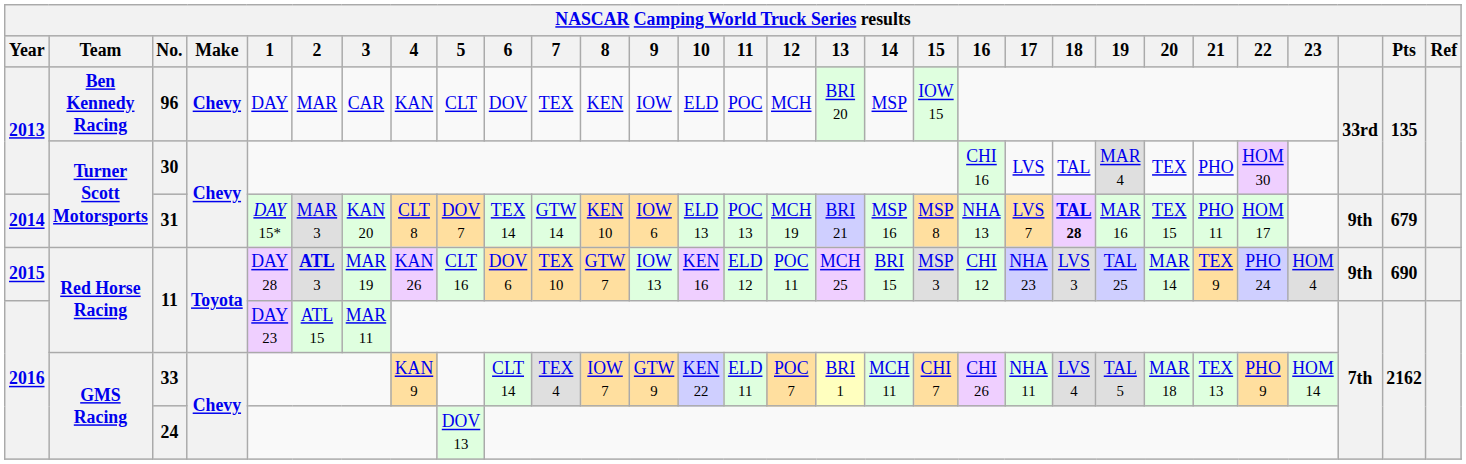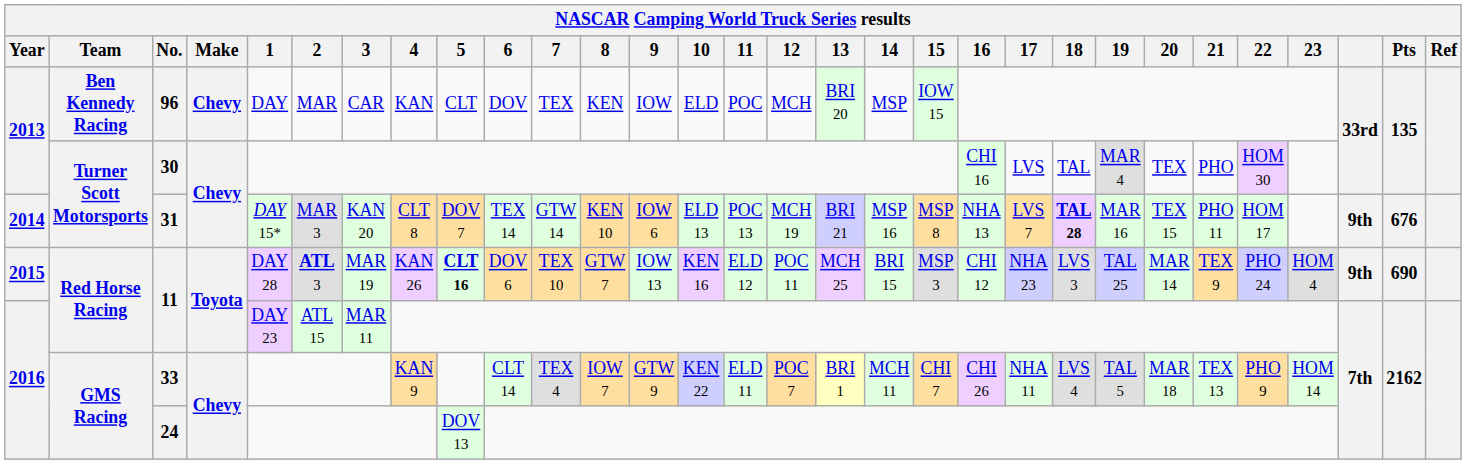31 | Pts: 679 -> 676
2015 / 11 | 5: normal -> bold
